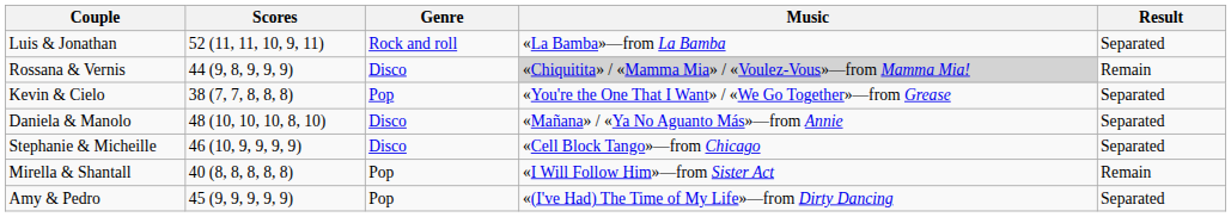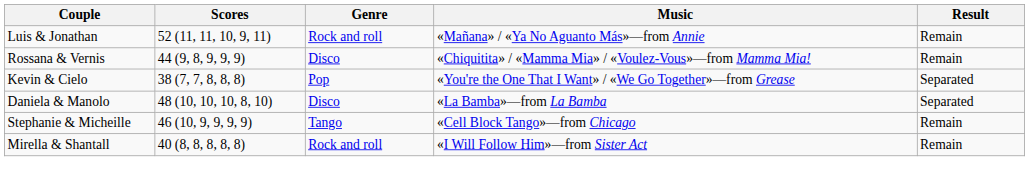Luis & Jonathan | Music: «La Bamba»—from La Bamba -> «Mañana» / «Ya No Aguanto Más»—from Annie
Luis & Jonathan | Result: Separated -> Remain
Rossana & Vernis | Music: lightgrey background -> no background
Daniela & Manolo | Music: «Mañana» / «Ya No Aguanto Más»—from Annie -> «La Bamba»—from La Bamba
Stephanie & Micheille | Genre: Disco -> Tango
Stephanie & Micheille | Result: Separated -> Remain
Mirella & Shantall | Genre: Pop -> Rock and roll
- row: Amy & Pedro | 45 (9, 9, 9, 9, 9) | Pop | «(I've Had) The Time of My Life»—from Dirty Dancing | Separated
